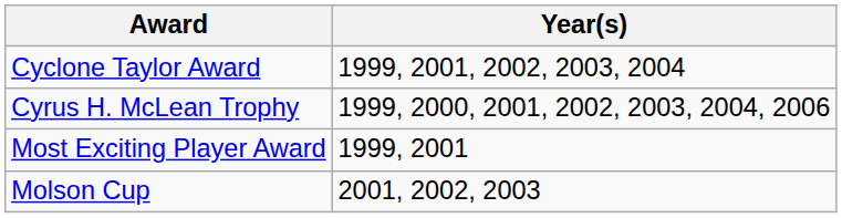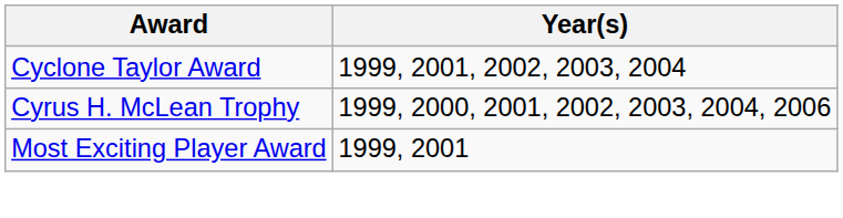- row: Molson Cup | 2001, 2002, 2003
